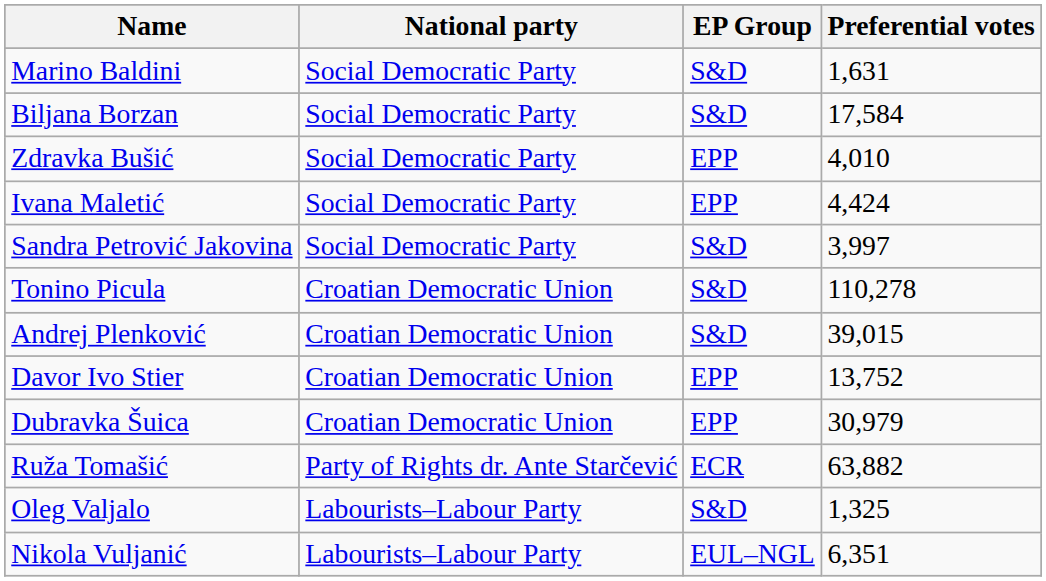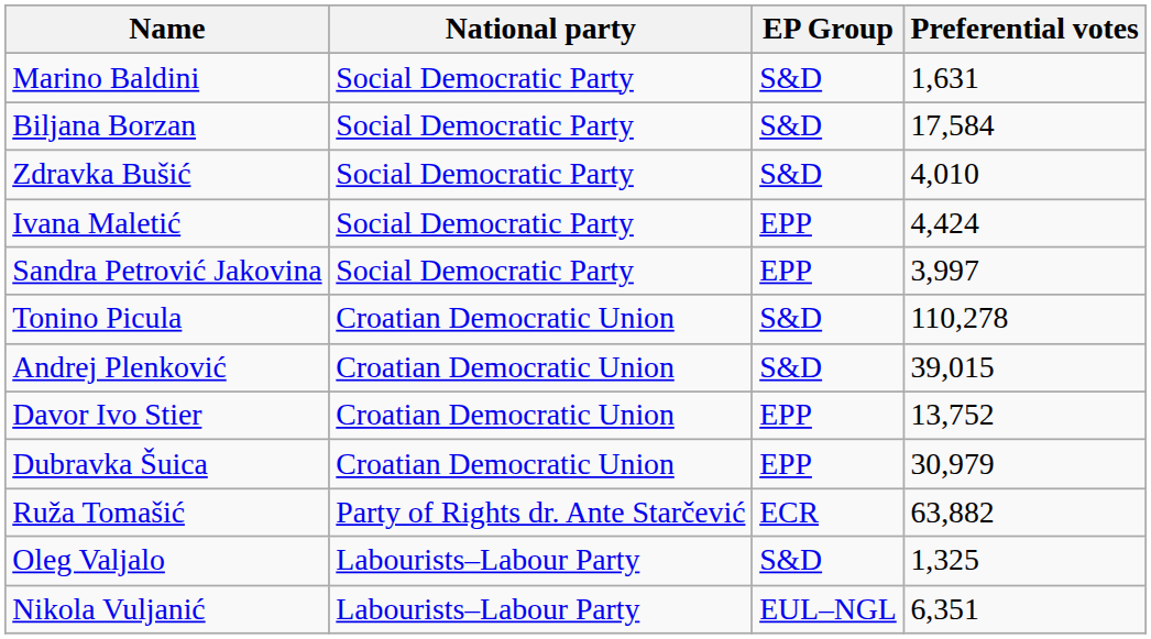Zdravka Bušić | EP Group: EPP -> S&D
Sandra Petrović Jakovina | EP Group: S&D -> EPP
